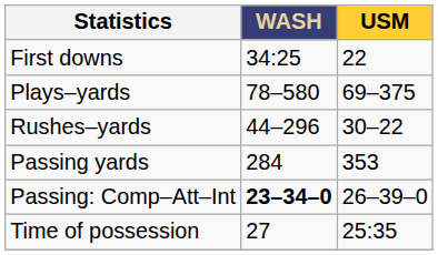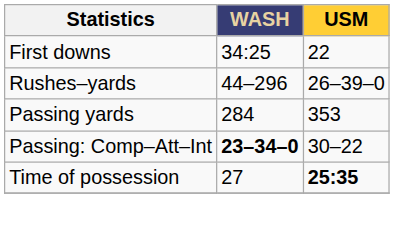- row: Plays–yards | 78–580 | 69–375
Rushes–yards | USM: 30–22 -> 26–39–0
Passing: Comp–Att–Int | USM: 26–39–0 -> 30–22
Time of possession | USM: normal -> bold
